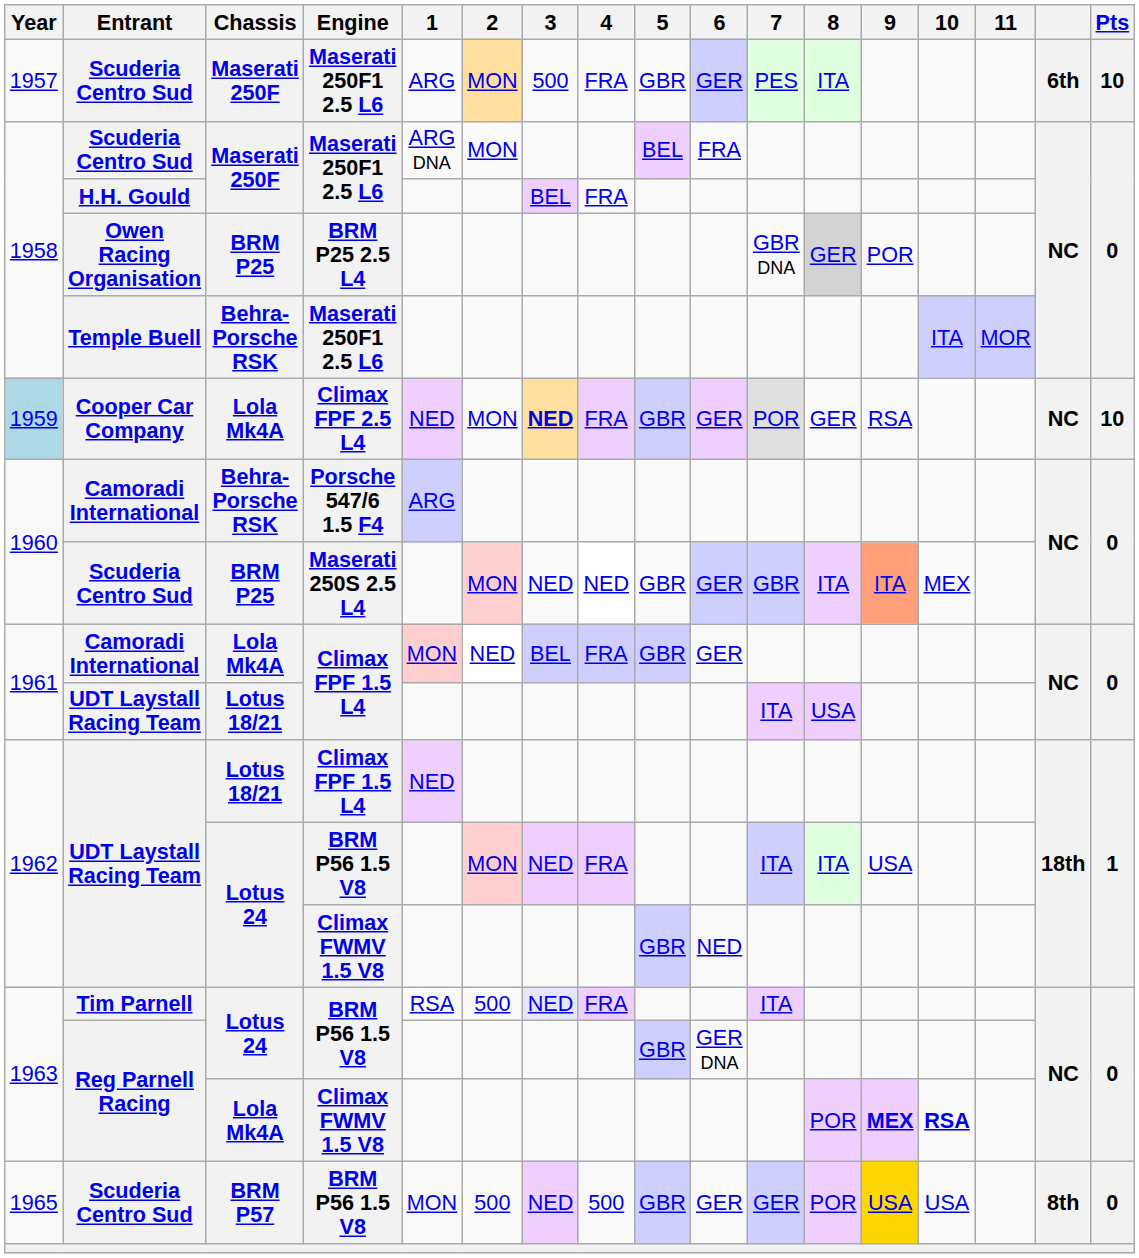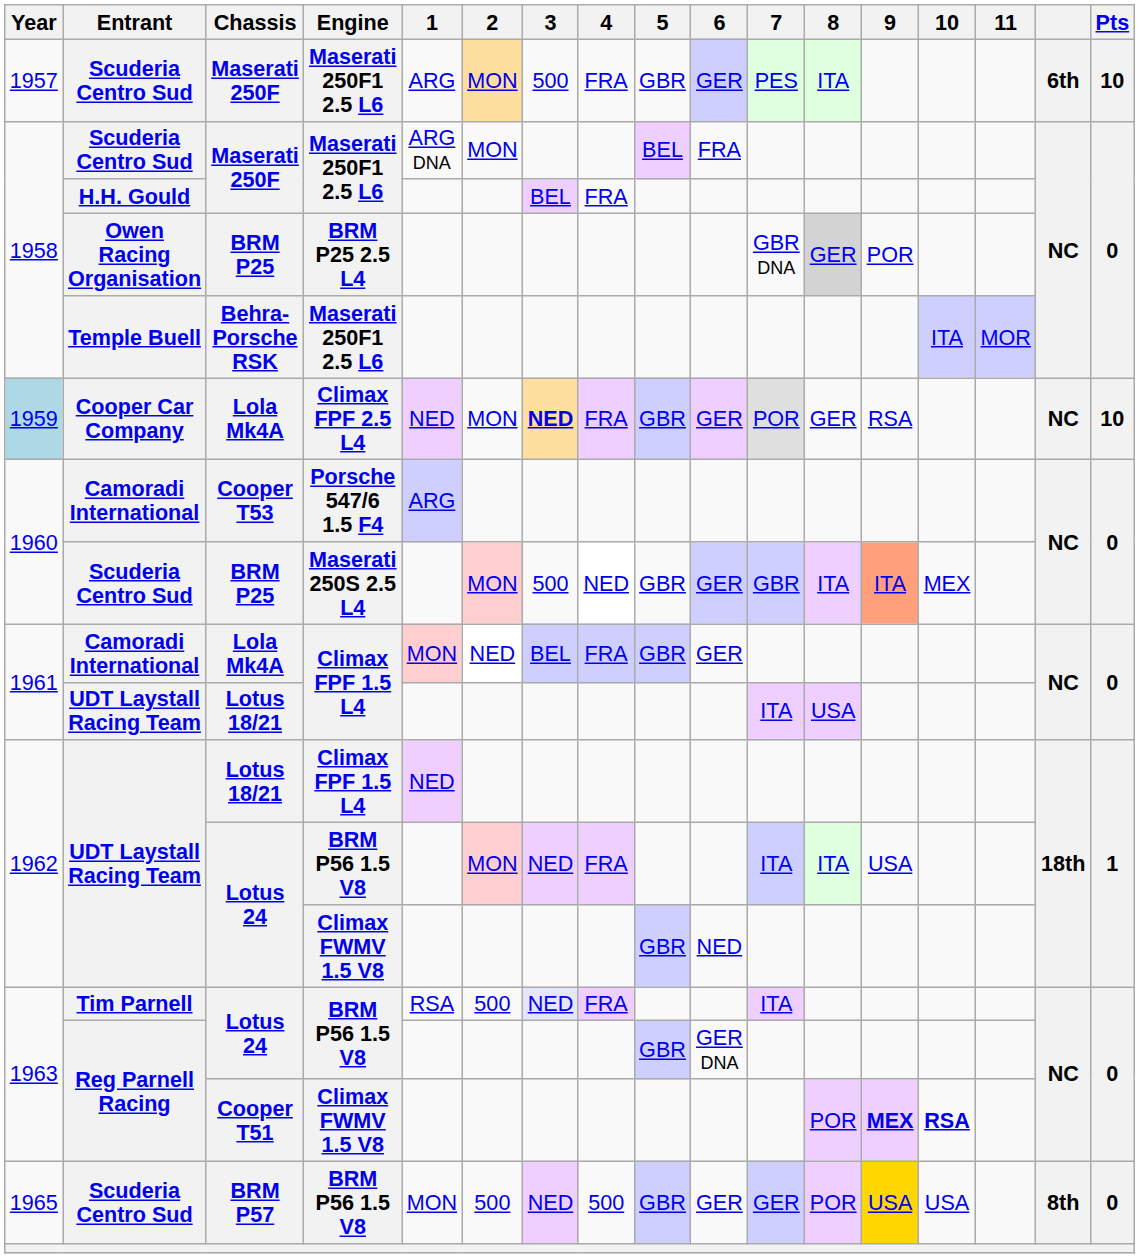Camoradi International / Porsche 547/6 1.5 F4 | Chassis: Behra-Porsche RSK -> Cooper T53
Scuderia Centro Sud / Maserati 250S 2.5 L4 | 3: NED -> 500
Reg Parnell Racing / Climax FWMV 1.5 V8 | Chassis: Lola Mk4A -> Cooper T51
